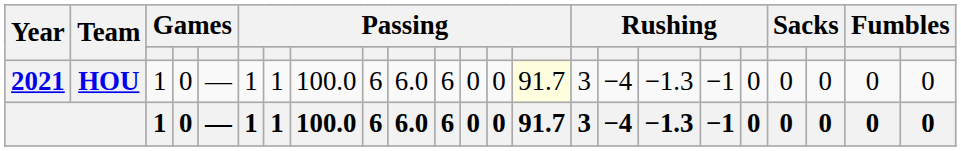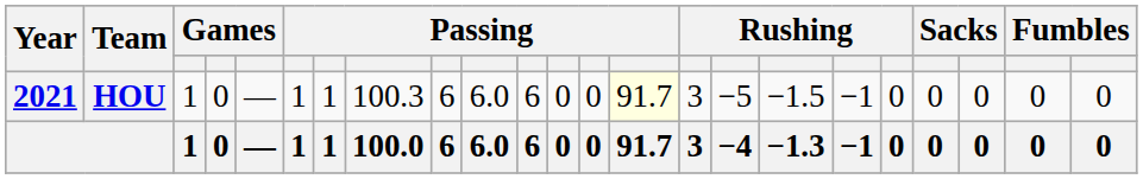HOU | column 8: 100.0 -> 100.3
HOU | column 16: −4 -> −5
HOU | column 17: −1.3 -> −1.5
